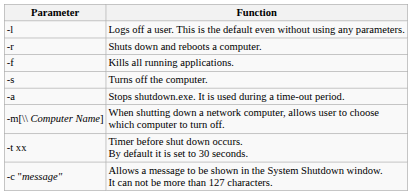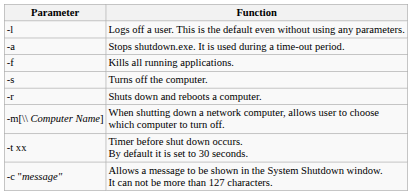rows swapped: Stops shutdown.exe. It is used during a time-out period. <-> Shuts down and reboots a computer.
